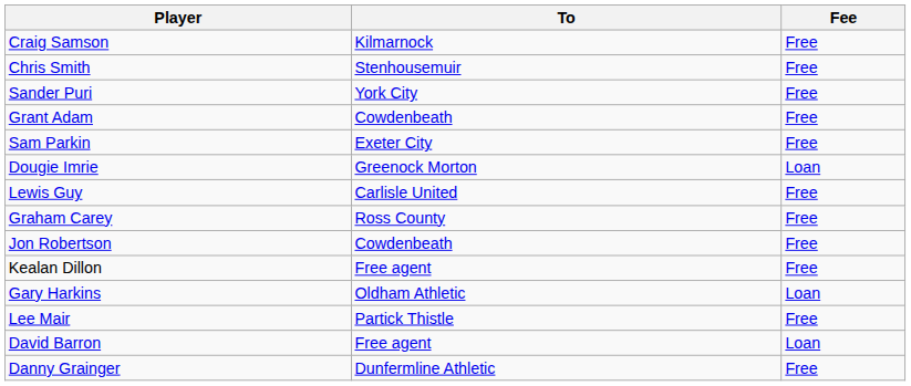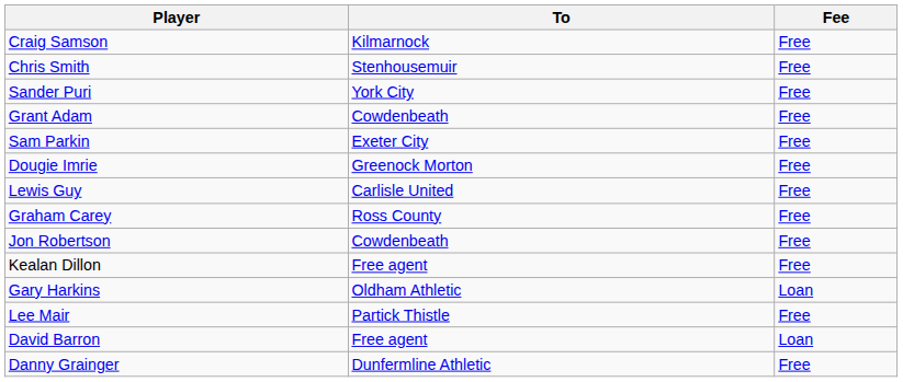Dougie Imrie | Fee: Loan -> Free
